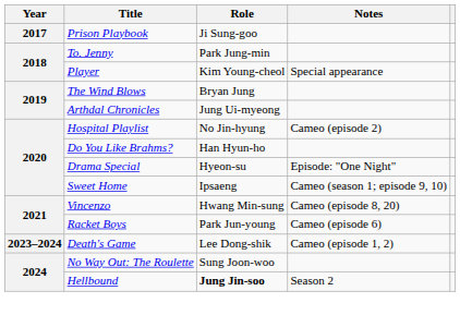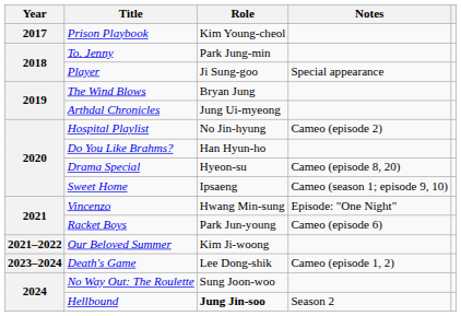Prison Playbook | Role: Ji Sung-goo -> Kim Young-cheol
Player | Role: Kim Young-cheol -> Ji Sung-goo
Drama Special | Notes: Episode: "One Night" -> Cameo (episode 8, 20)
Vincenzo | Notes: Cameo (episode 8, 20) -> Episode: "One Night"
+ row: 2021–2022 | Our Beloved Summer | Kim Ji-woong
